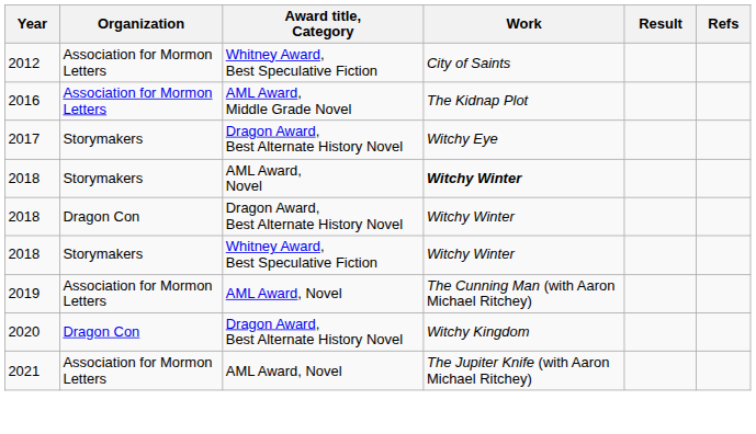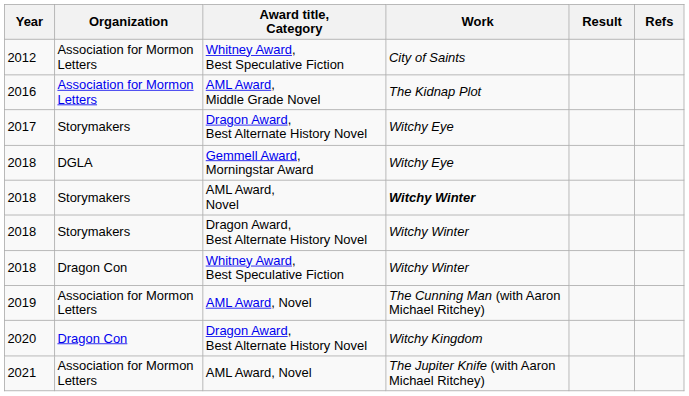+ row: 2018 | DGLA | Gemmell Award, Morningstar Award | Witchy Eye
2018 / Dragon Award, Best Alternate History Novel | Organization: Dragon Con -> Storymakers
2018 / Whitney Award, Best Speculative Fiction | Organization: Storymakers -> Dragon Con
